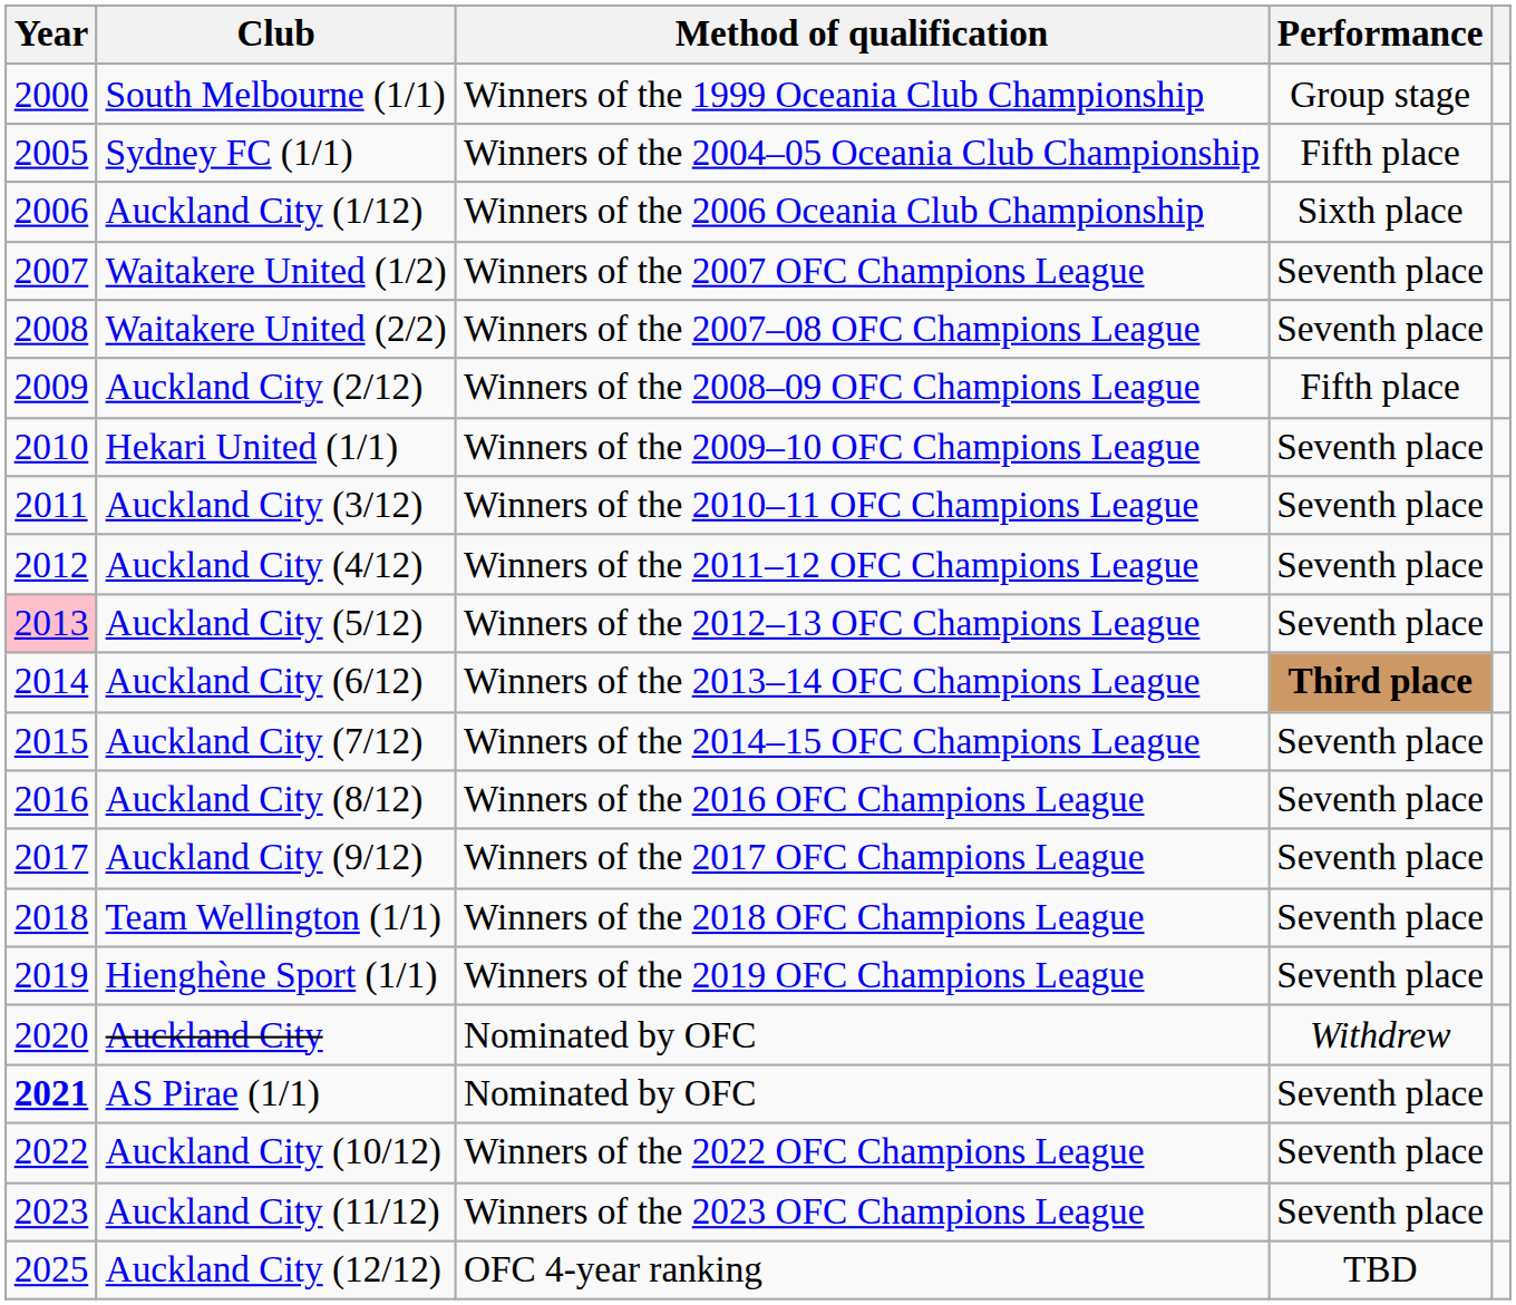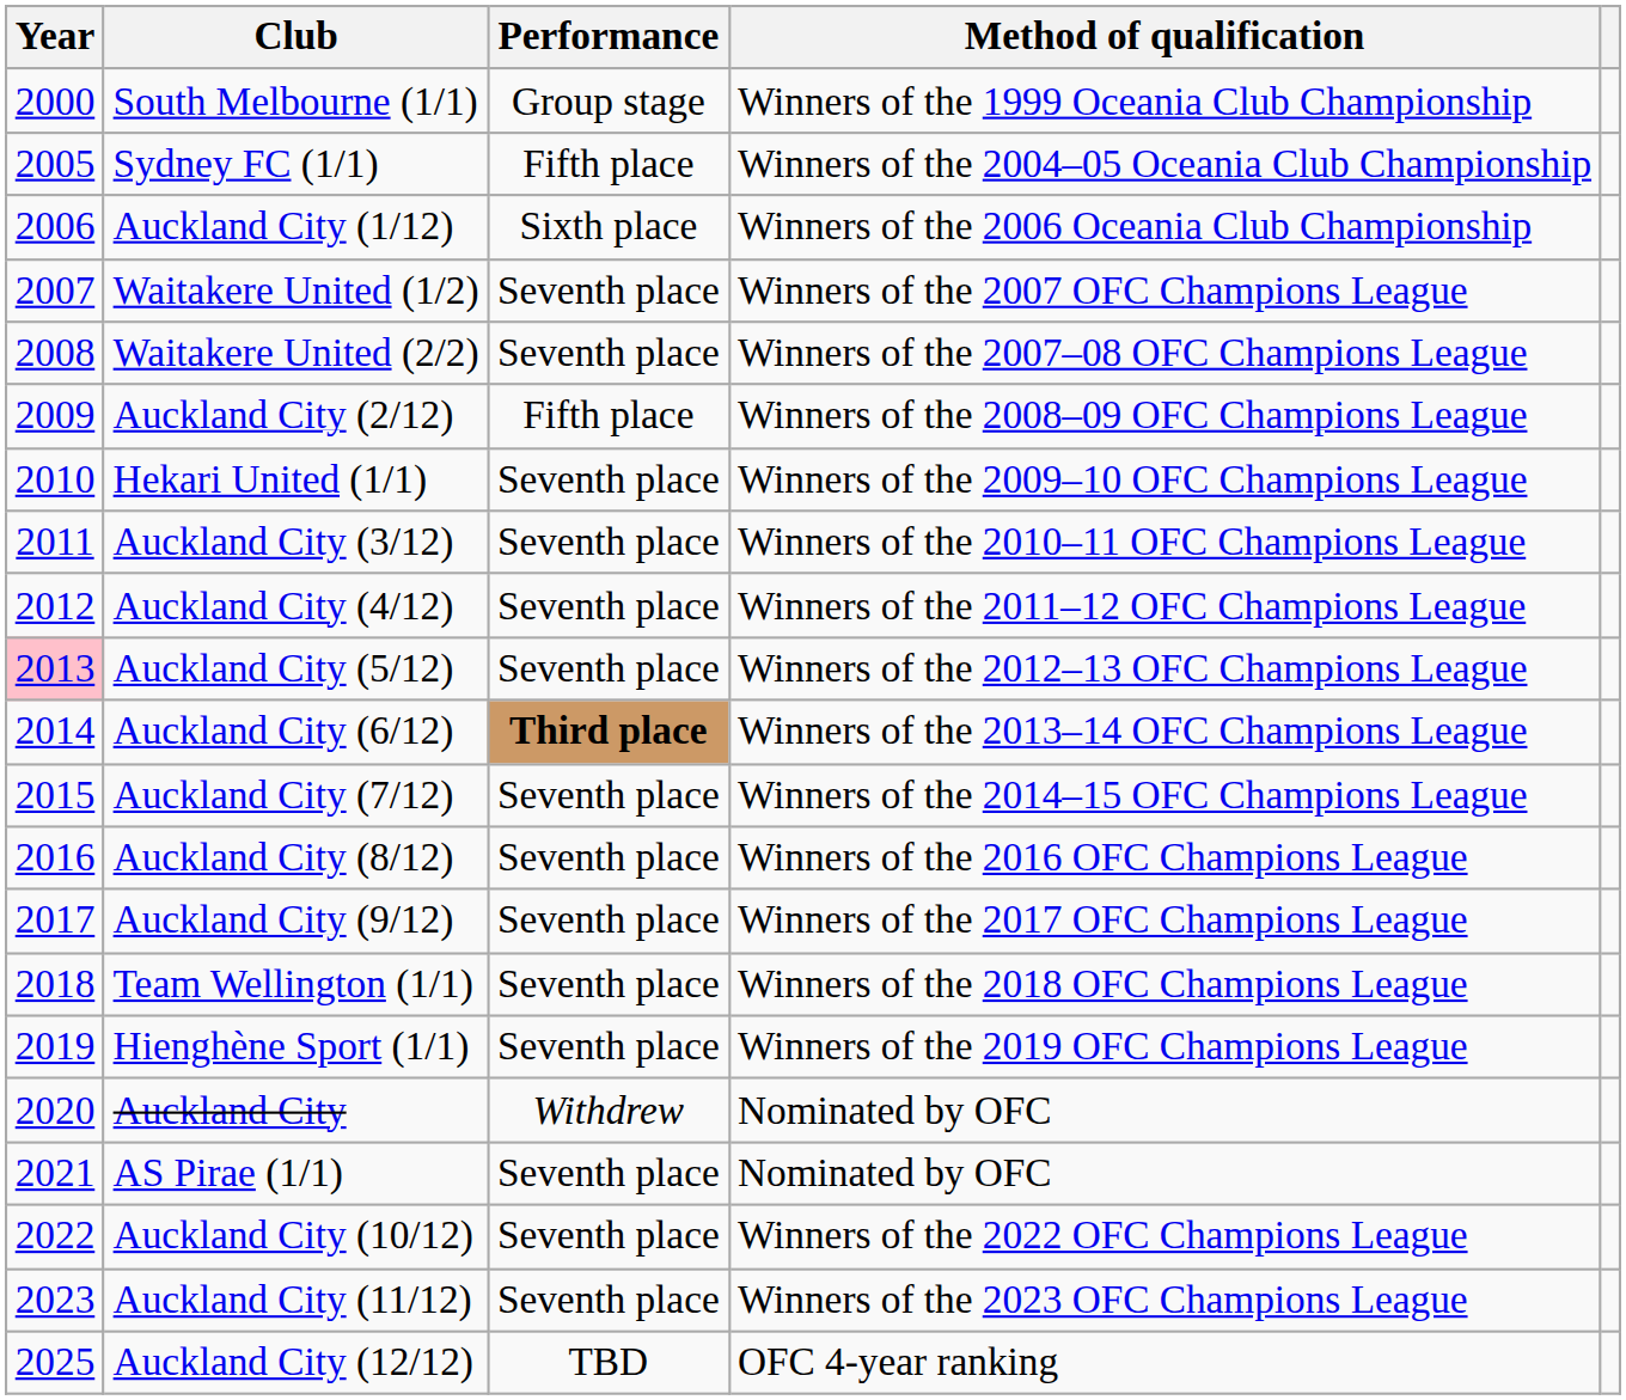columns swapped: Method of qualification <-> Performance
AS Pirae (1/1) | Year: bold -> normal
